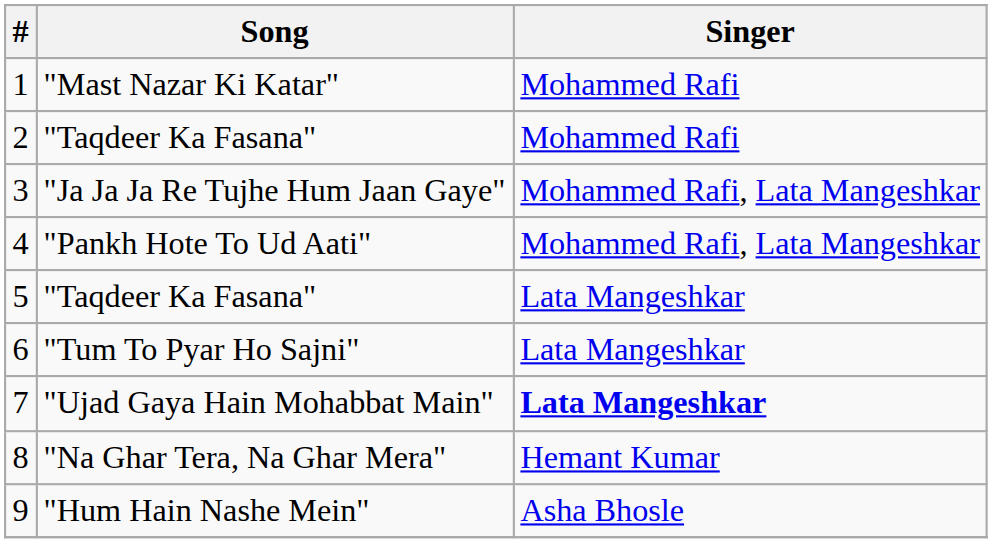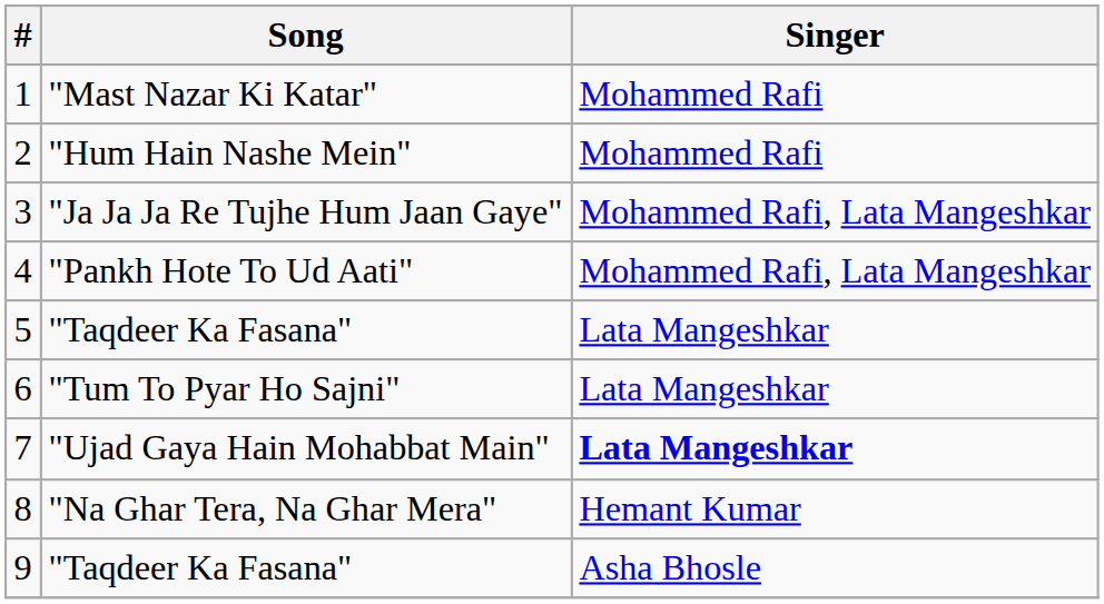2 | Song: "Taqdeer Ka Fasana" -> "Hum Hain Nashe Mein"
9 | Song: "Hum Hain Nashe Mein" -> "Taqdeer Ka Fasana"
